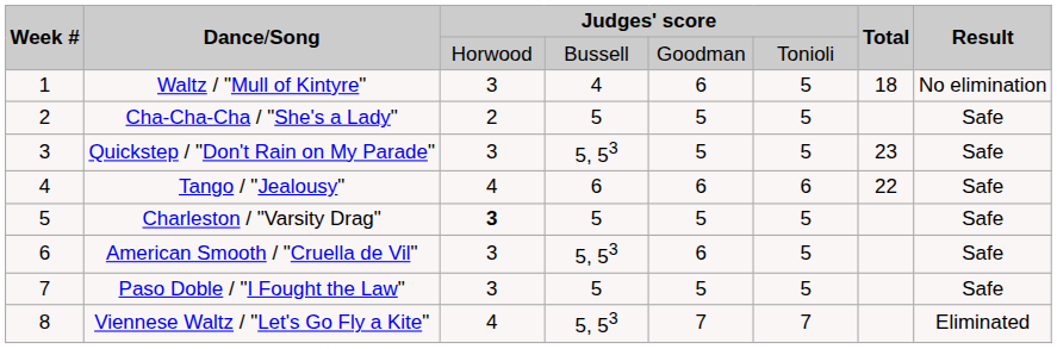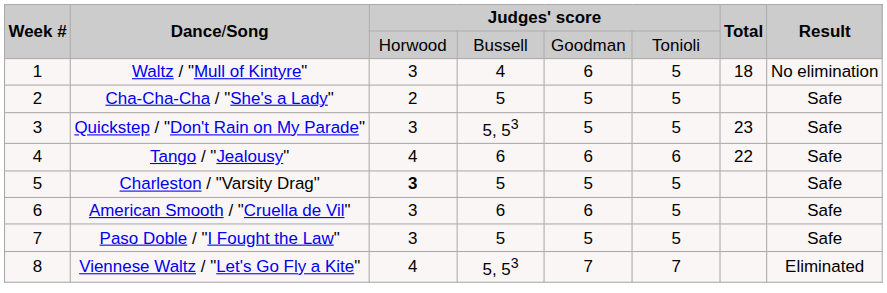American Smooth / "Cruella de Vil" | column 4: 5, 53 -> 6
